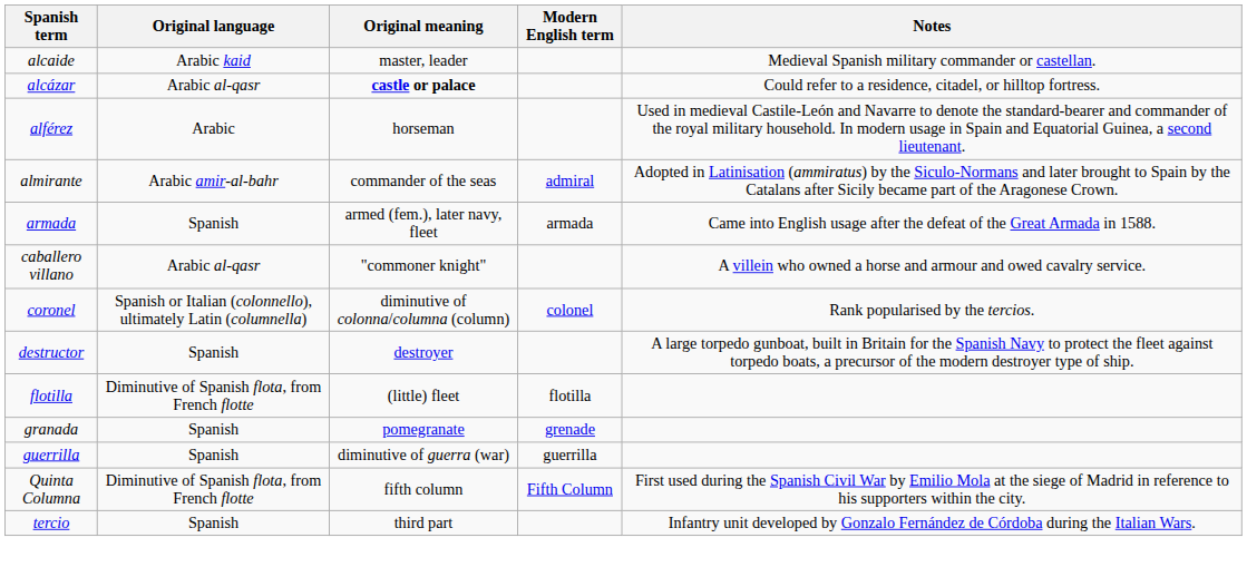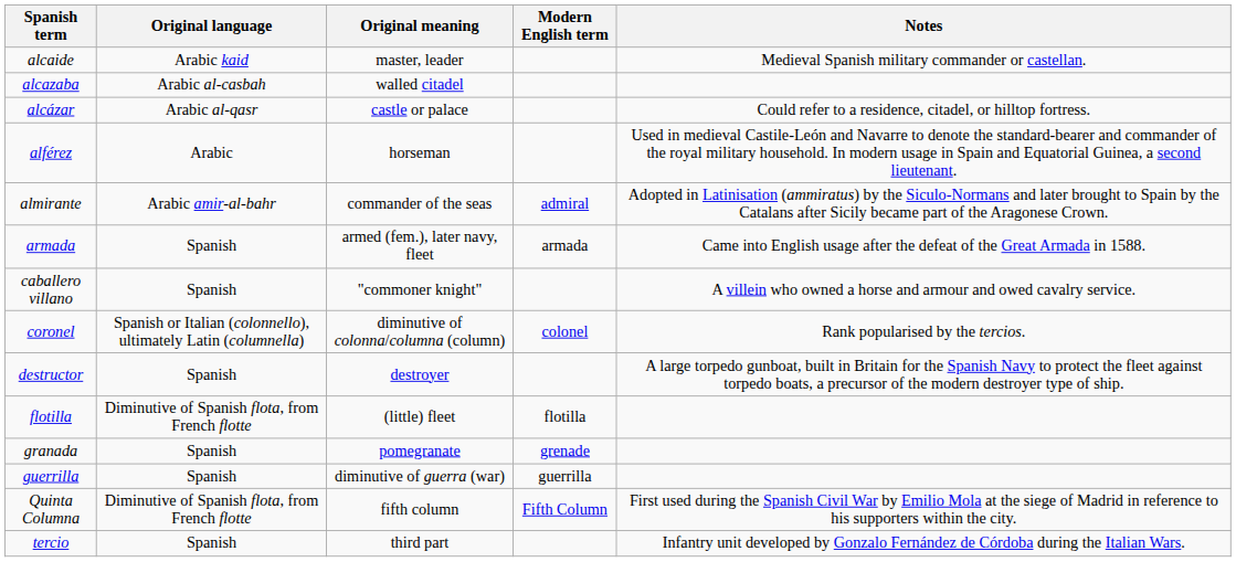+ row: alcazaba | Arabic al-casbah | walled citadel
alcázar | Original meaning: bold -> normal
caballero villano | Original language: Arabic al-qasr -> Spanish
